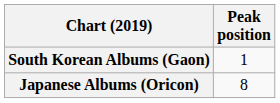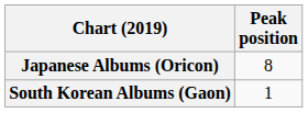rows swapped: Japanese Albums (Oricon) <-> South Korean Albums (Gaon)
